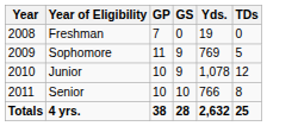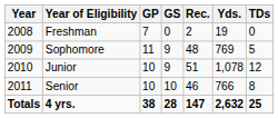+ column: Rec. | 2 | 48 | 51 | 46 | 147
